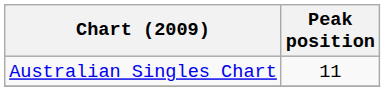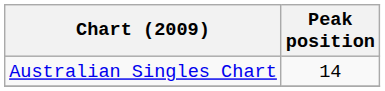Australian Singles Chart | Peak position: 11 -> 14
